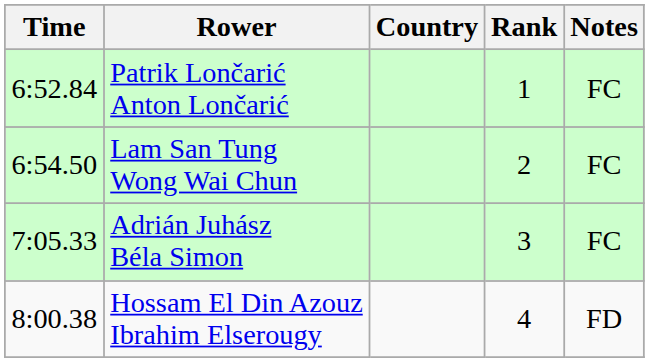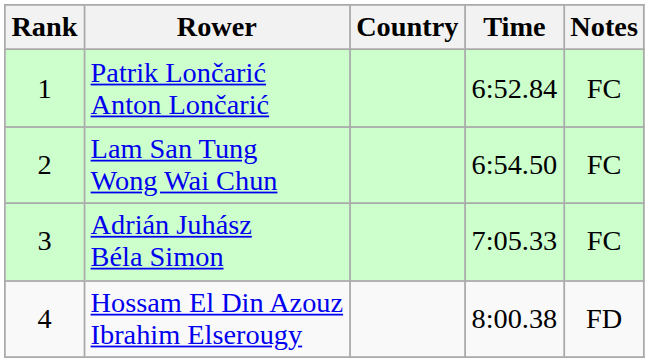columns swapped: Rank <-> Time
